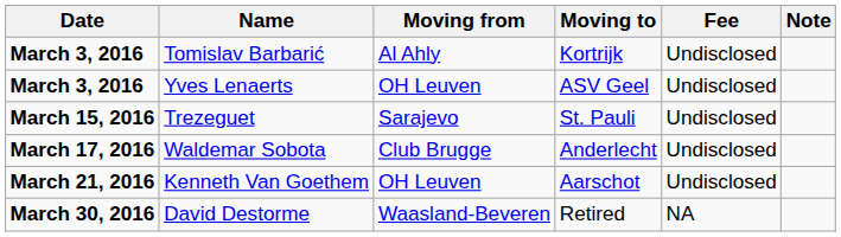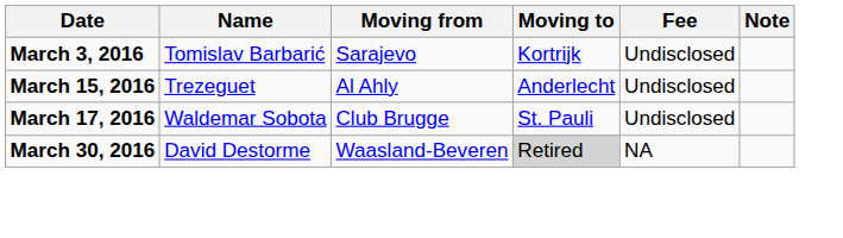Tomislav Barbarić | Moving from: Al Ahly -> Sarajevo
- row: March 3, 2016 | Yves Lenaerts | OH Leuven | ASV Geel | Undisclosed
Trezeguet | Moving from: Sarajevo -> Al Ahly
Trezeguet | Moving to: St. Pauli -> Anderlecht
Waldemar Sobota | Moving to: Anderlecht -> St. Pauli
- row: March 21, 2016 | Kenneth Van Goethem | OH Leuven | Aarschot | Undisclosed
David Destorme | Moving to: no background -> lightgrey background
